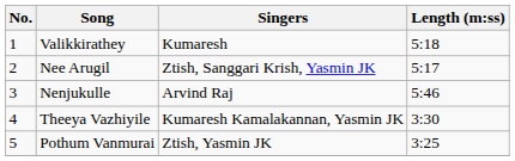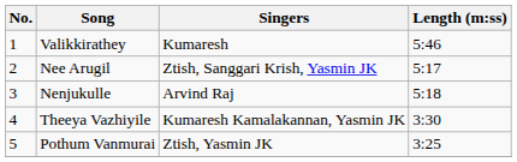Valikkirathey | Length (m:ss): 5:18 -> 5:46
Nenjukulle | Length (m:ss): 5:46 -> 5:18
